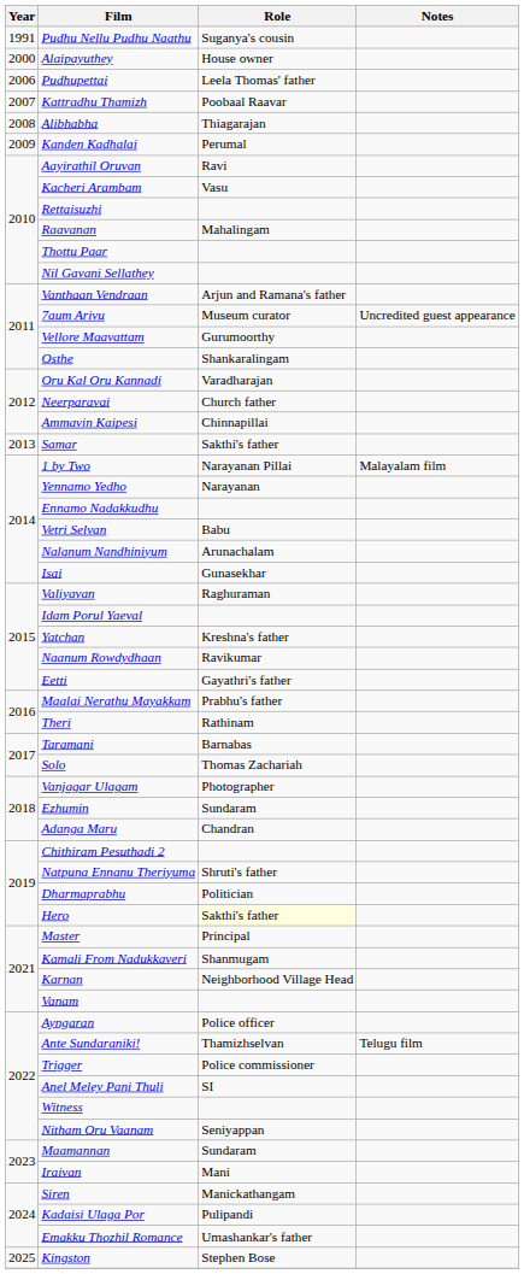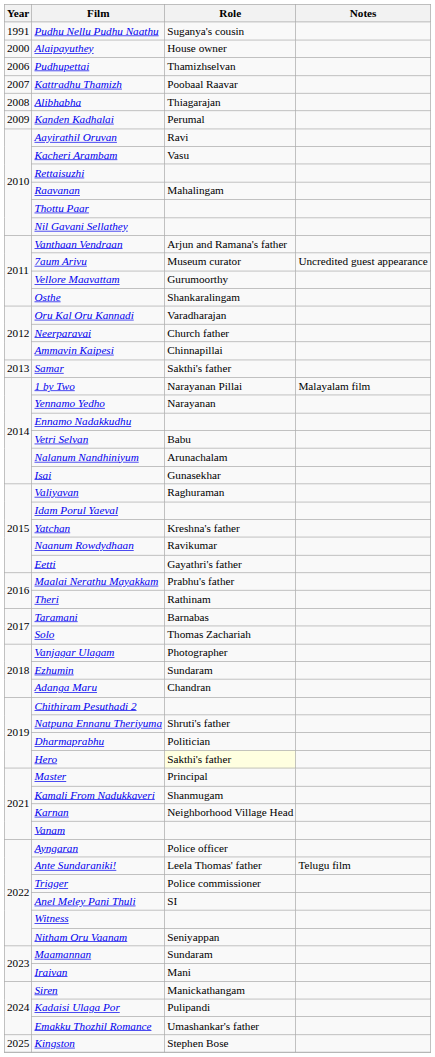Pudhupettai | Role: Leela Thomas' father -> Thamizhselvan
Ante Sundaraniki! | Role: Thamizhselvan -> Leela Thomas' father
